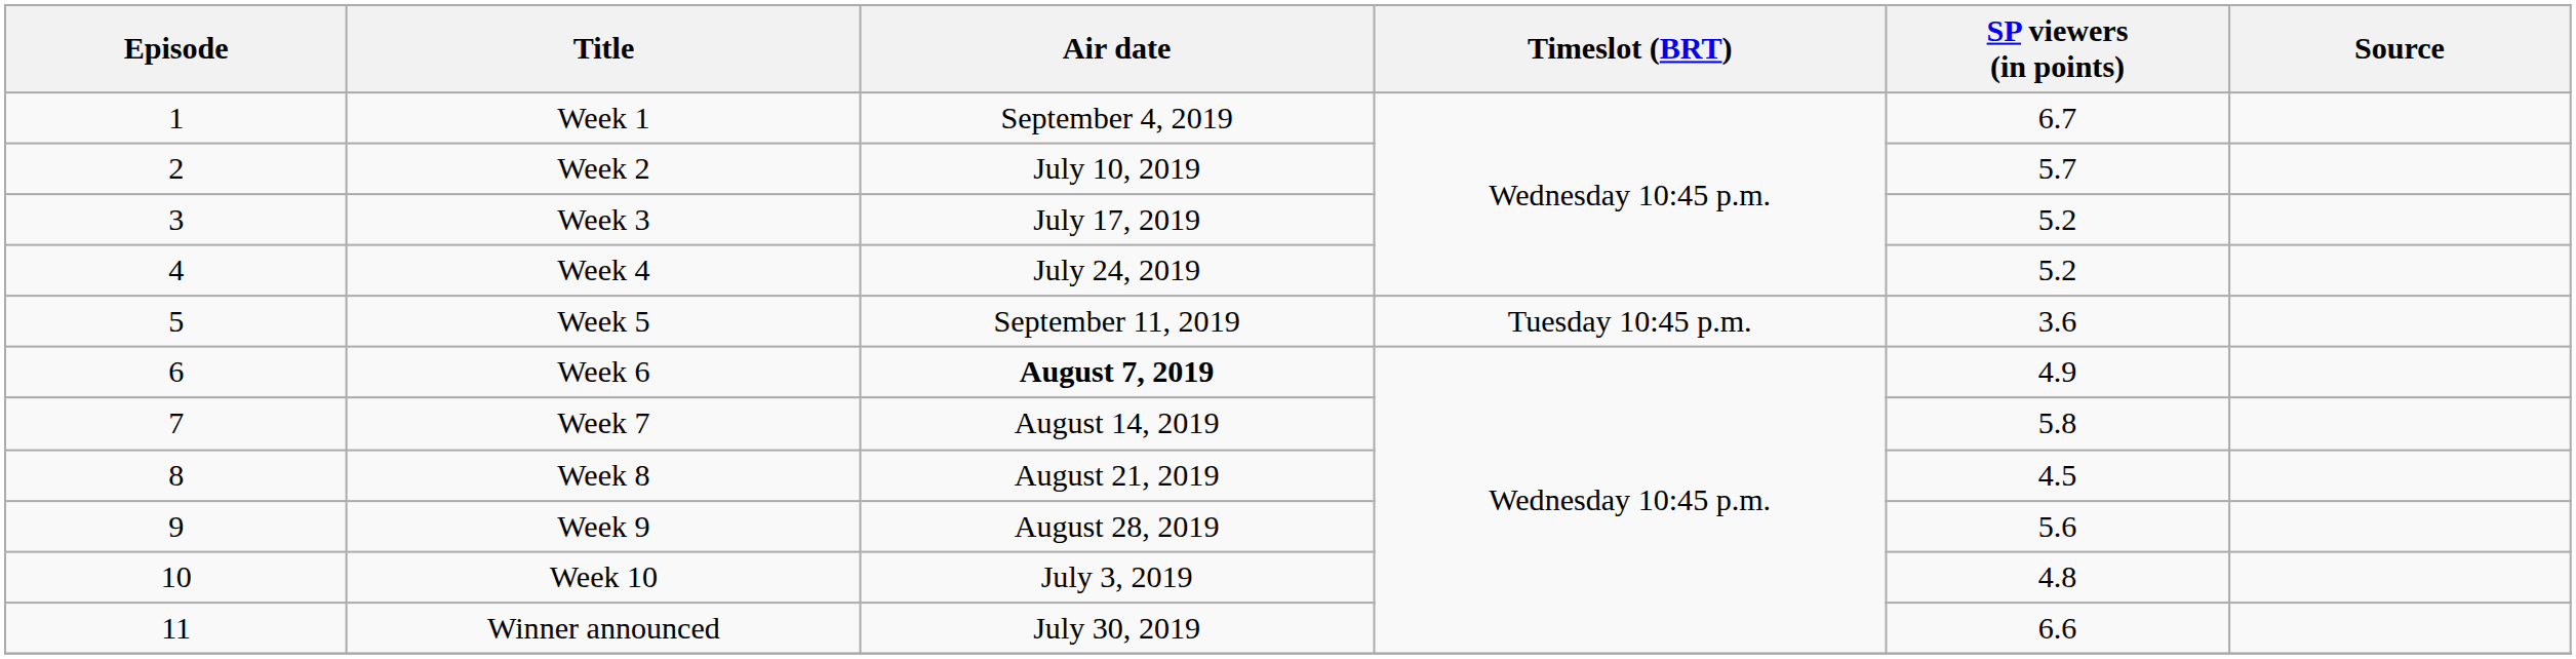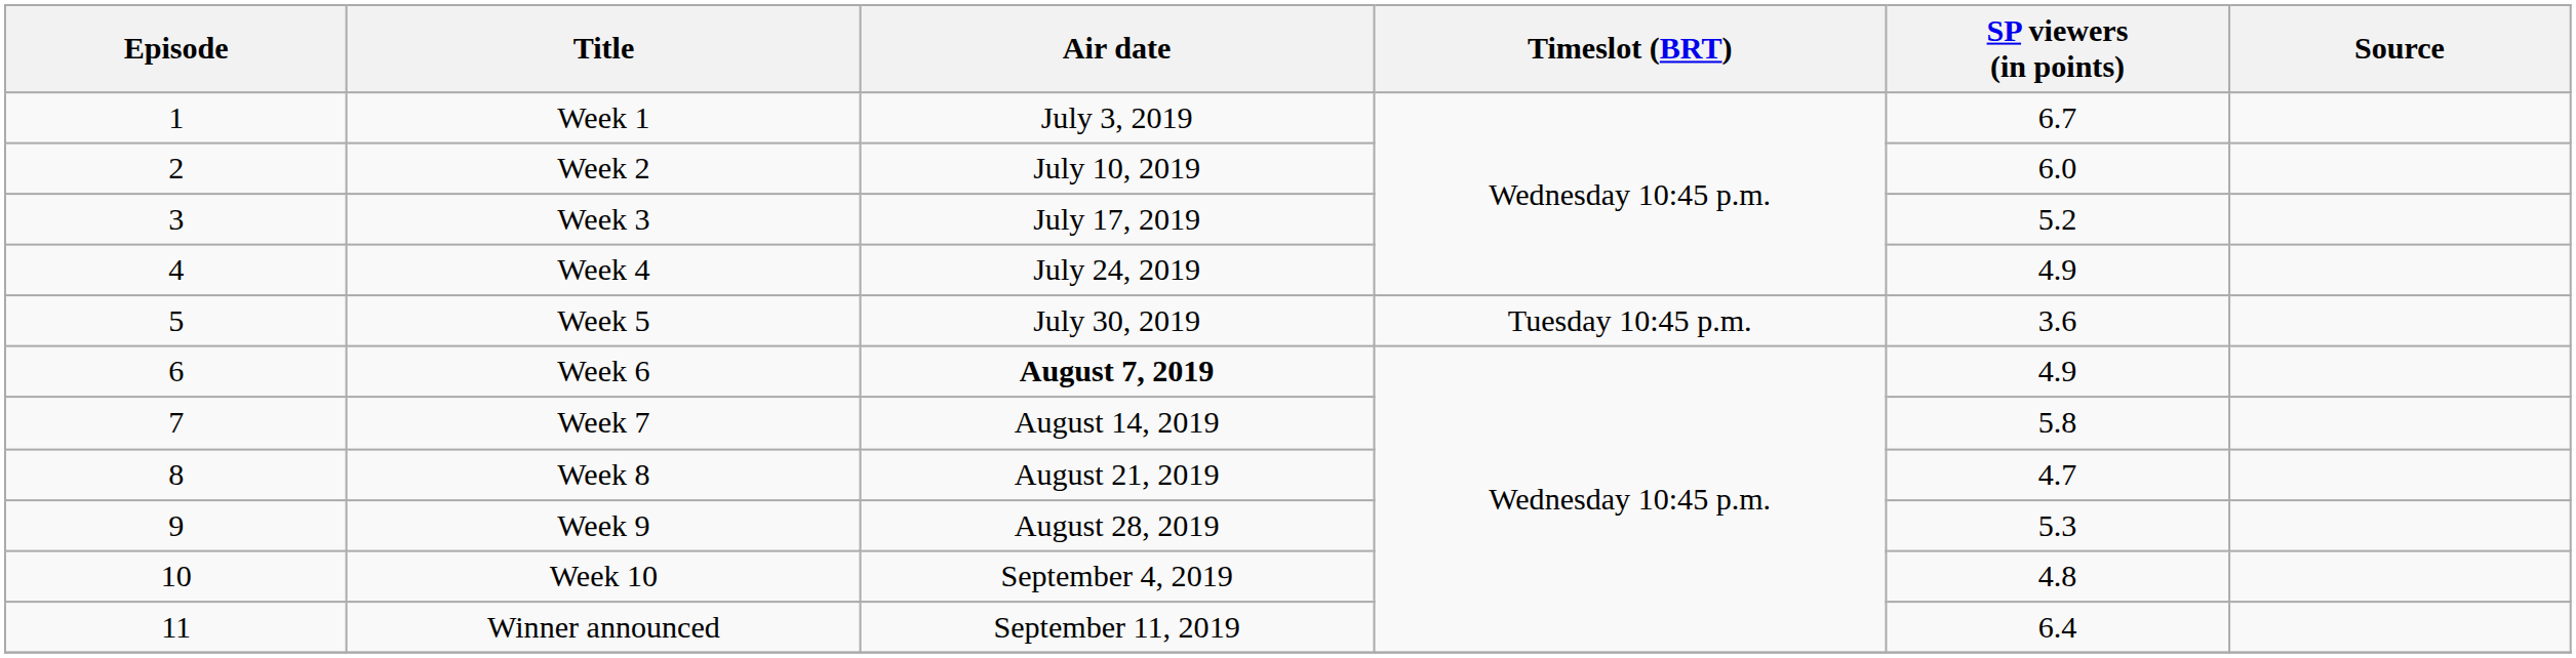Week 1 | Air date: September 4, 2019 -> July 3, 2019
Week 2 | SP viewers (in points): 5.7 -> 6.0
Week 4 | SP viewers (in points): 5.2 -> 4.9
Week 5 | Air date: September 11, 2019 -> July 30, 2019
Week 8 | SP viewers (in points): 4.5 -> 4.7
Week 9 | SP viewers (in points): 5.6 -> 5.3
Week 10 | Air date: July 3, 2019 -> September 4, 2019
Winner announced | Air date: July 30, 2019 -> September 11, 2019
Winner announced | SP viewers (in points): 6.6 -> 6.4
